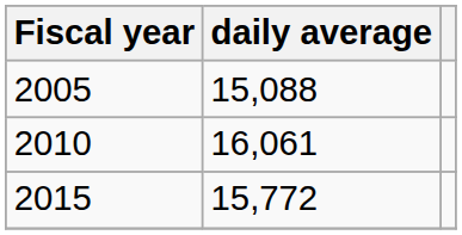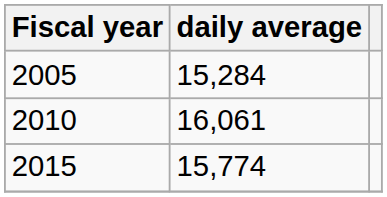2005 | daily average: 15,088 -> 15,284
2015 | daily average: 15,772 -> 15,774
